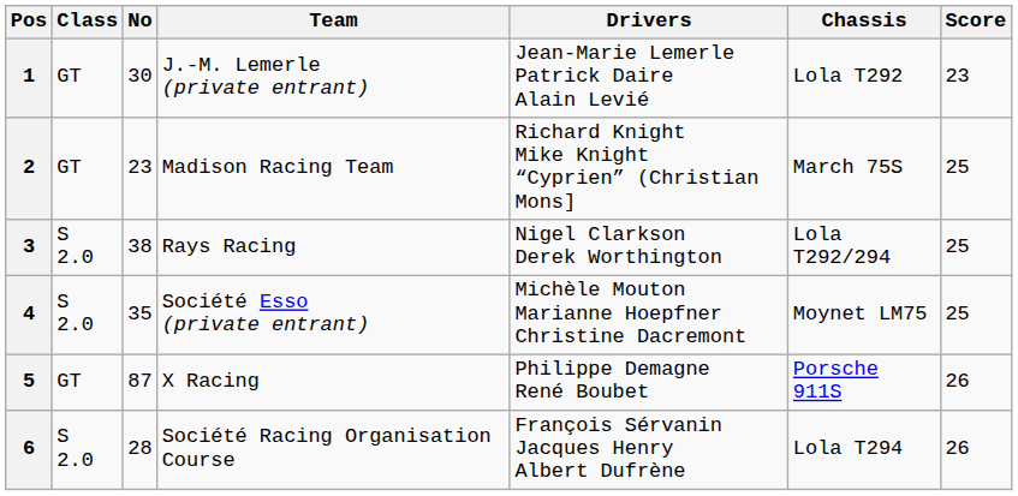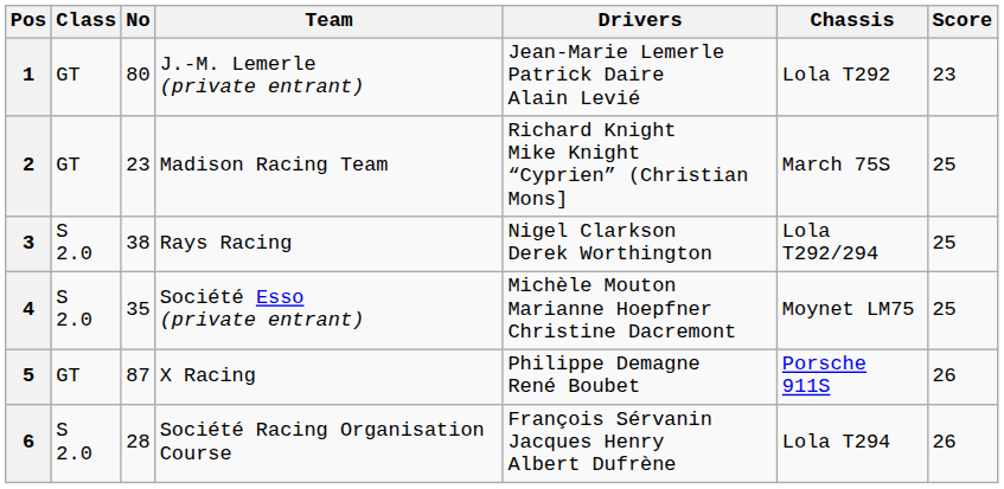1 | No: 30 -> 80
